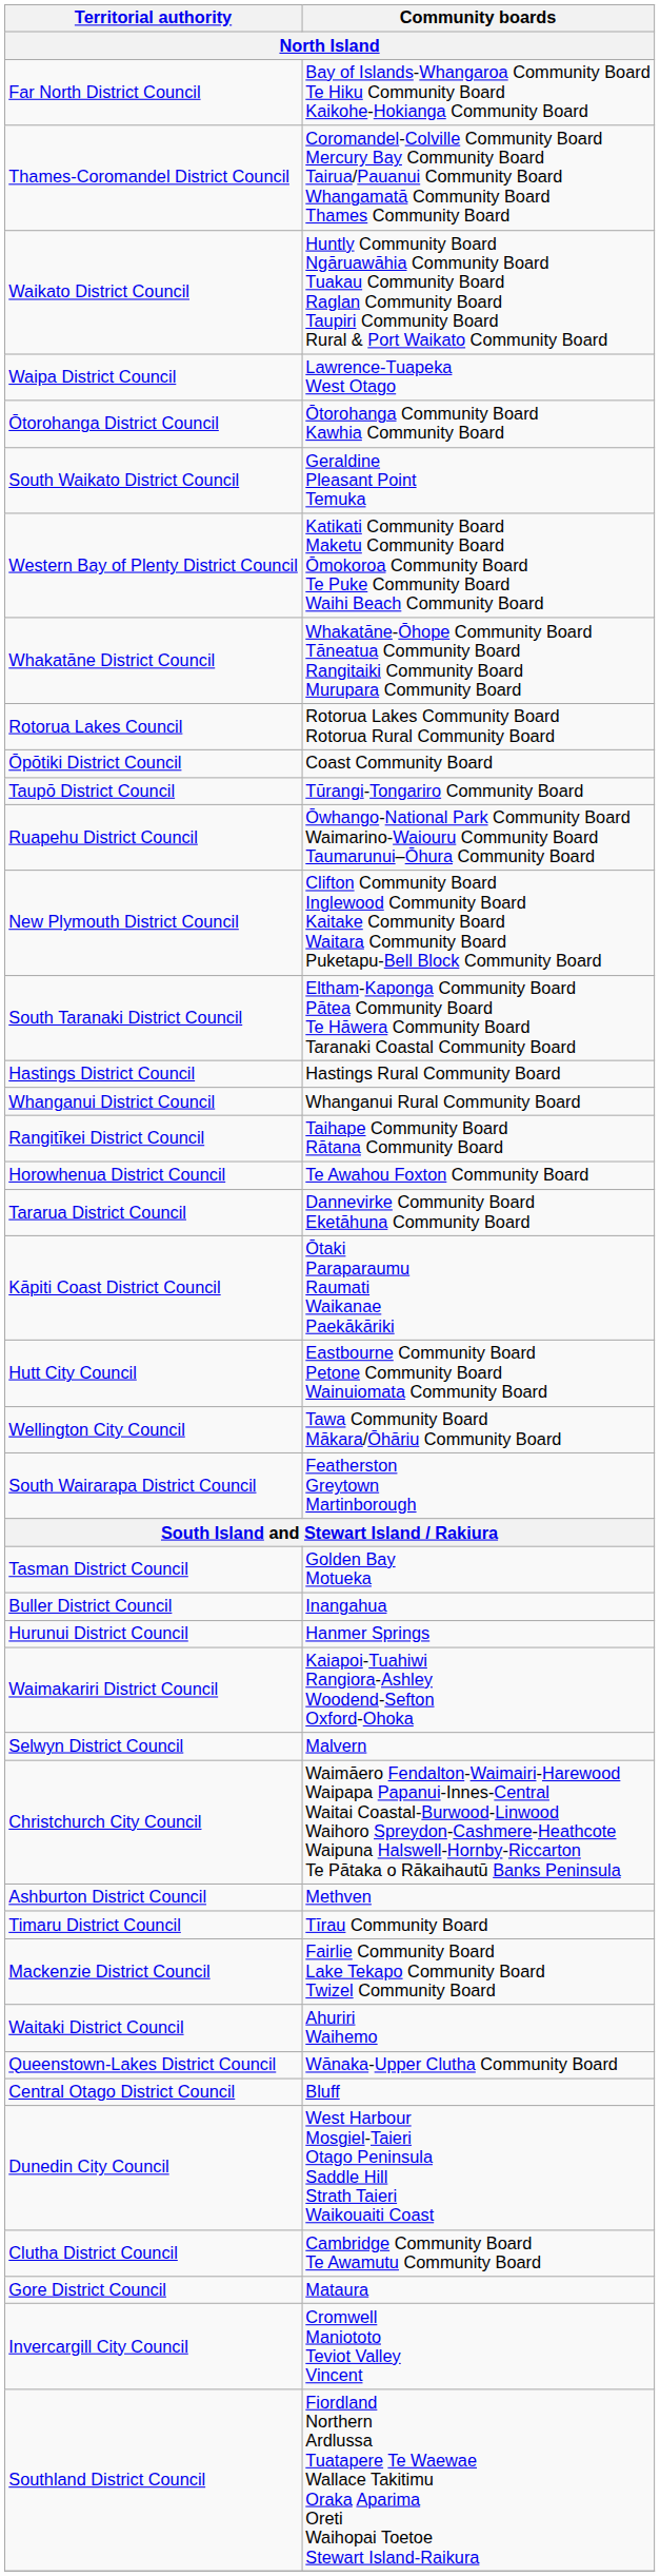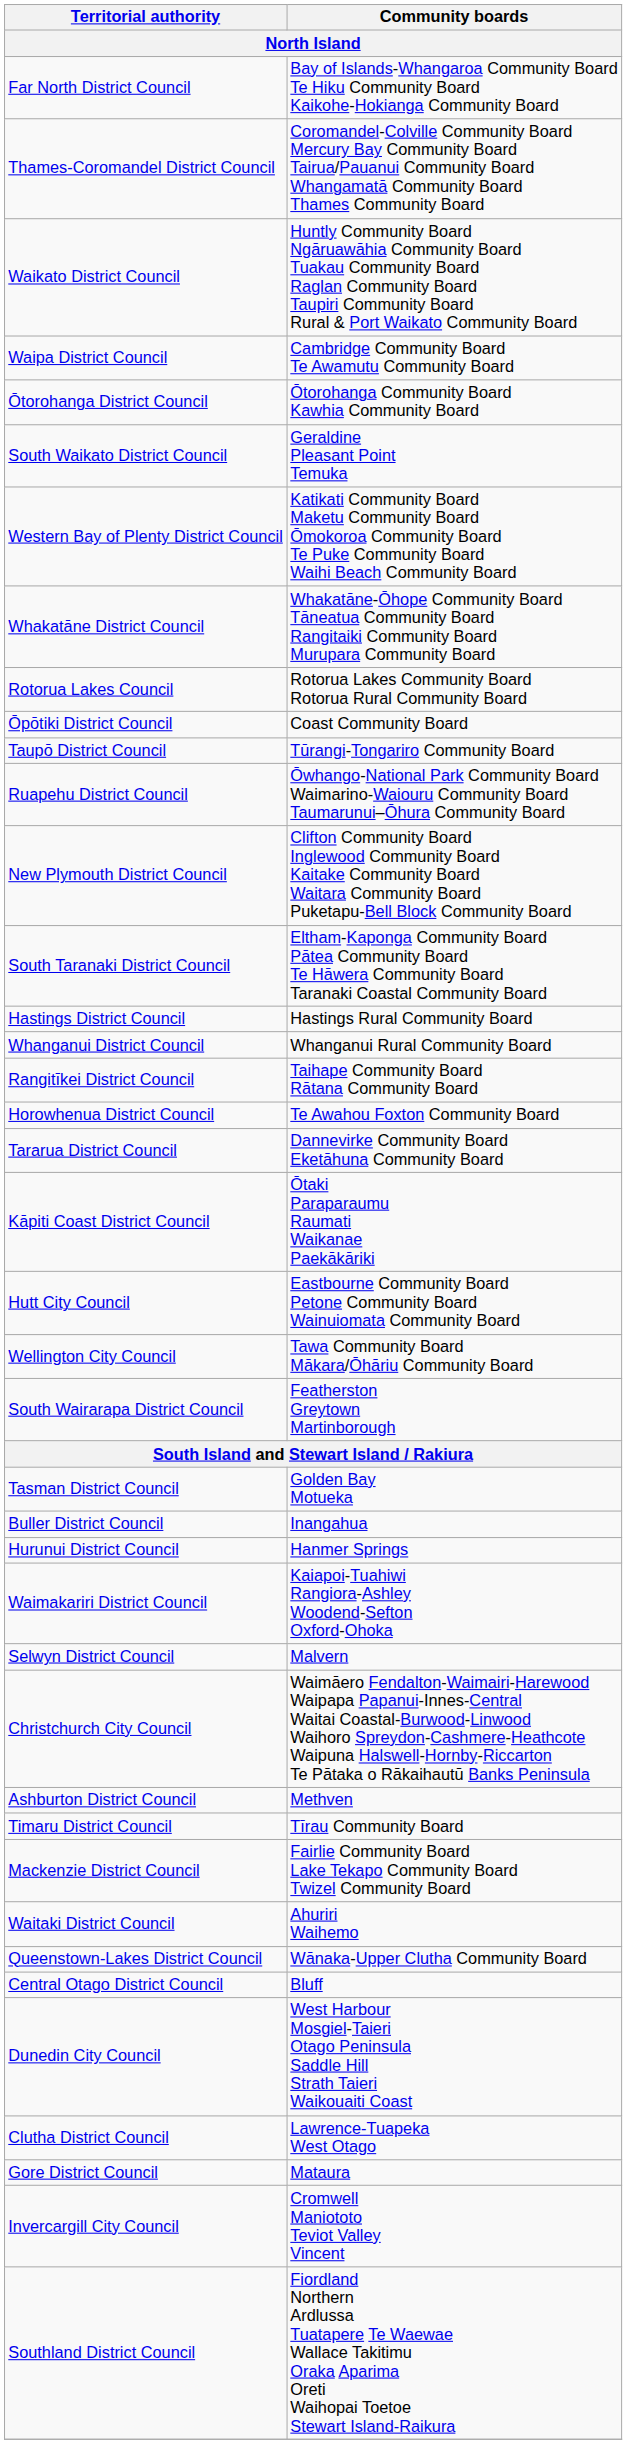Waipa District Council | Community boards / North Island: Lawrence-Tuapeka West Otago -> Cambridge Community Board Te Awamutu Community Board
Clutha District Council | Community boards / North Island: Cambridge Community Board Te Awamutu Community Board -> Lawrence-Tuapeka West Otago
